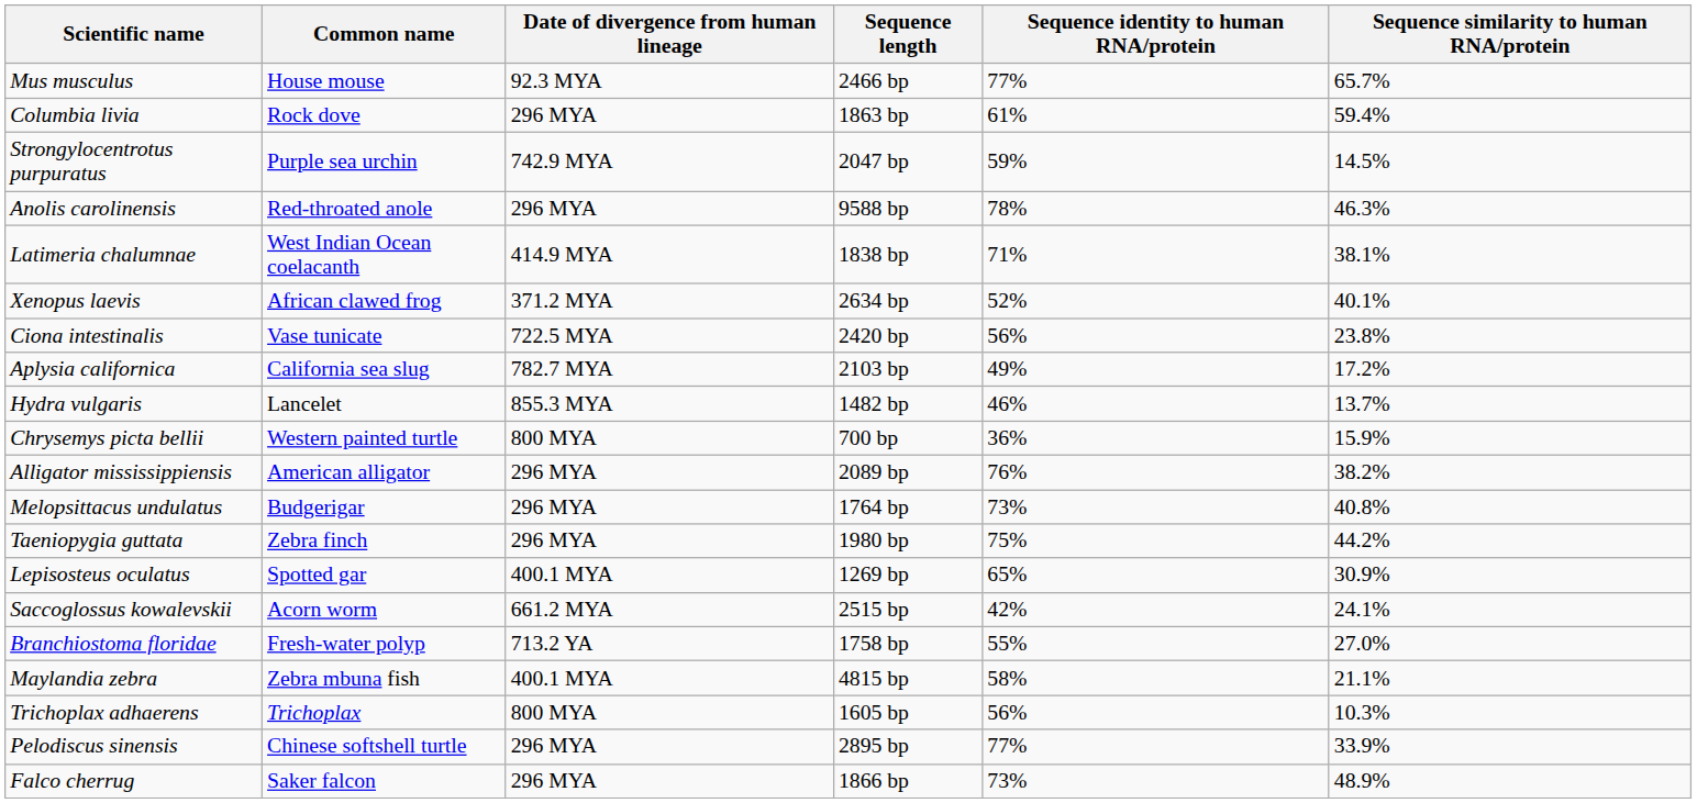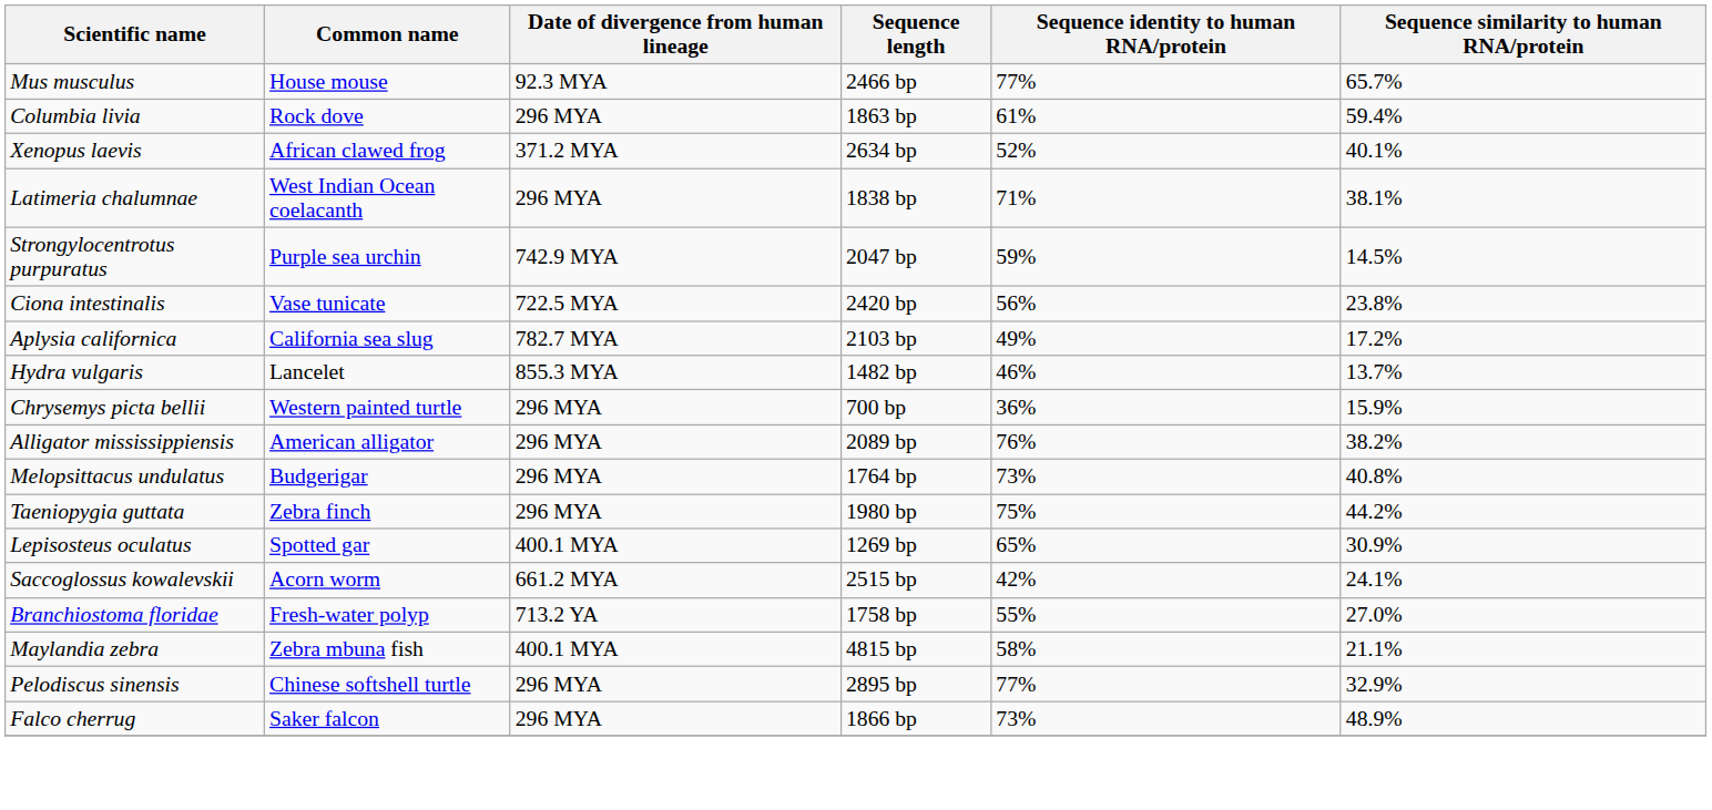rows swapped: Xenopus laevis <-> Strongylocentrotus purpuratus
- row: Anolis carolinensis | Red-throated anole | 296 MYA | 9588 bp | 78% | 46.3%
Latimeria chalumnae | Date of divergence from human lineage: 414.9 MYA -> 296 MYA
Chrysemys picta bellii | Date of divergence from human lineage: 800 MYA -> 296 MYA
- row: Trichoplax adhaerens | Trichoplax | 800 MYA | 1605 bp | 56% | 10.3%
Pelodiscus sinensis | Sequence similarity to human RNA/protein: 33.9% -> 32.9%
